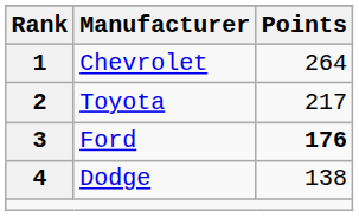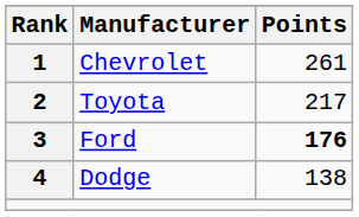Chevrolet | Points: 264 -> 261
